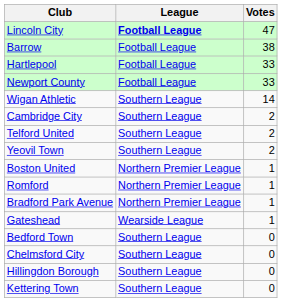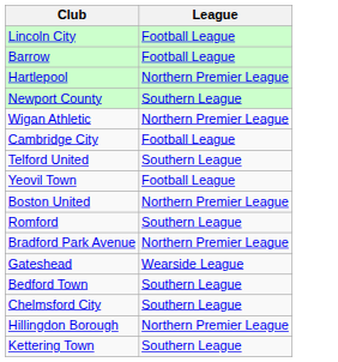- column: Votes | 47 | 38 | 33 | 33 | 14 | 2 | 2 | 2 | 1 | 1 | 1 | 1 | 0 | 0 | 0 | 0
Lincoln City | League: bold -> normal
Hartlepool | League: Football League -> Northern Premier League
Newport County | League: Football League -> Southern League
Wigan Athletic | League: Southern League -> Northern Premier League
Cambridge City | League: Southern League -> Football League
Yeovil Town | League: Southern League -> Football League
Romford | League: Northern Premier League -> Southern League
Hillingdon Borough | League: Southern League -> Northern Premier League
